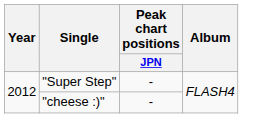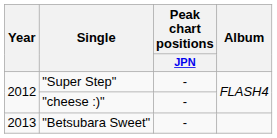+ row: 2013 | "Betsubara Sweet" | -
